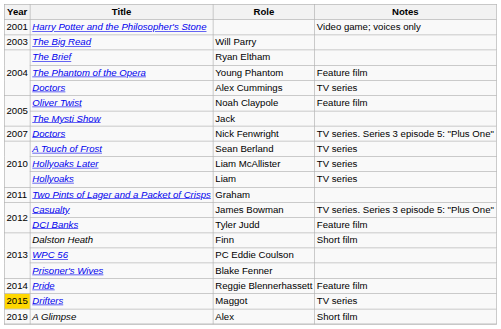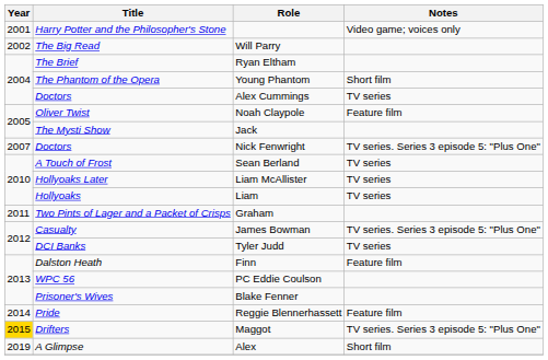Will Parry | Year: 2003 -> 2002
Young Phantom | Notes: Feature film -> Short film
Tyler Judd | Notes: Feature film -> TV series
Finn | Notes: Short film -> Feature film
Maggot | Notes: TV series -> TV series. Series 3 episode 5: "Plus One"
